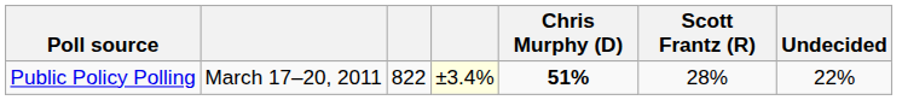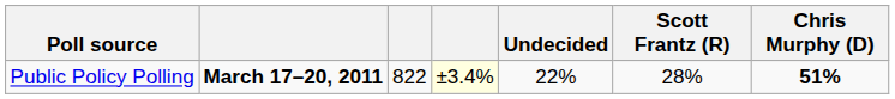columns swapped: Chris Murphy (D) <-> Undecided
Public Policy Polling | column 2: normal -> bold
